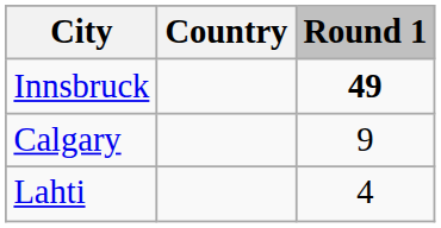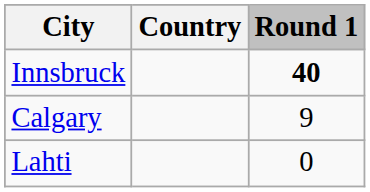Innsbruck | Round 1: 49 -> 40
Lahti | Round 1: 4 -> 0
